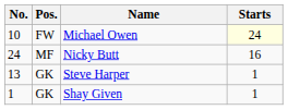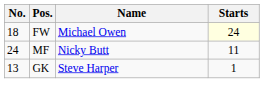Michael Owen | No.: 10 -> 18
Nicky Butt | Starts: 16 -> 11
- row: 1 | GK | Shay Given | 1
